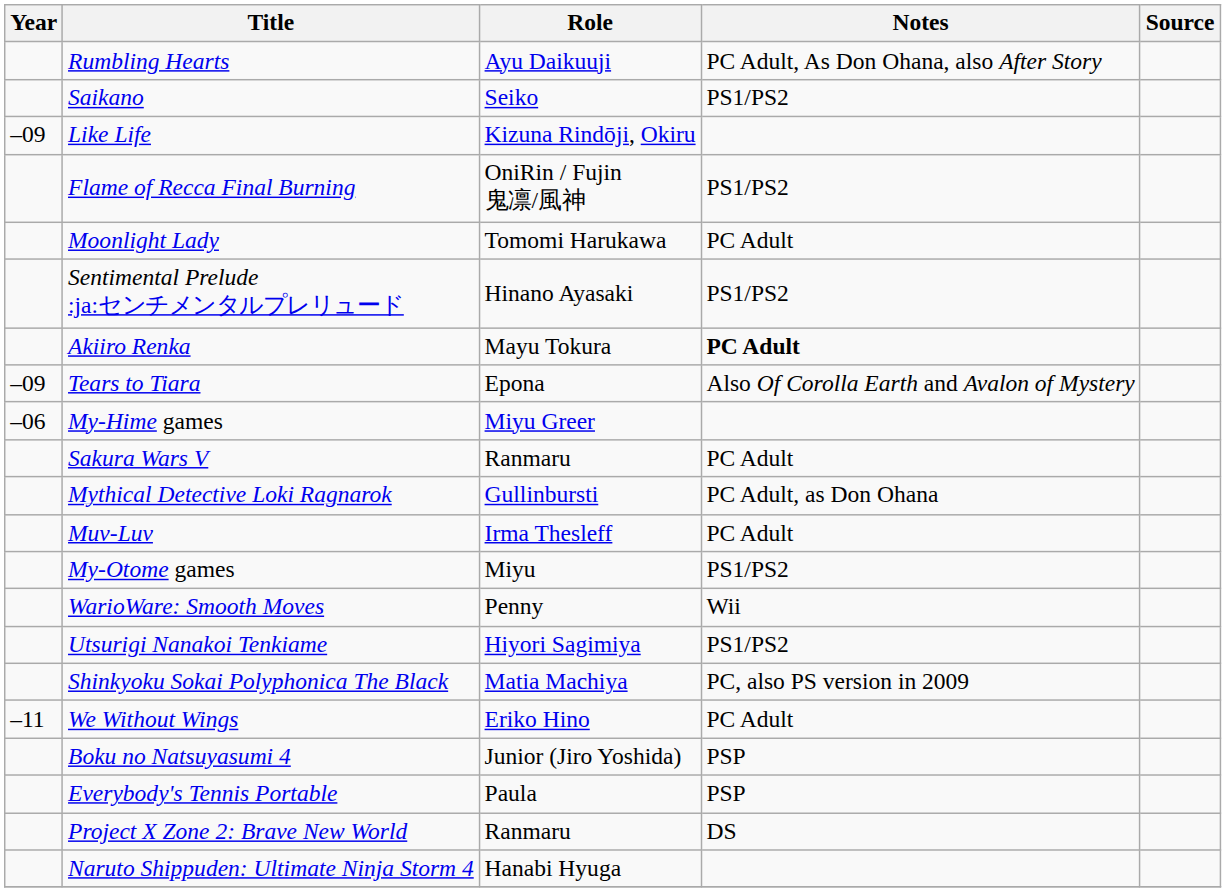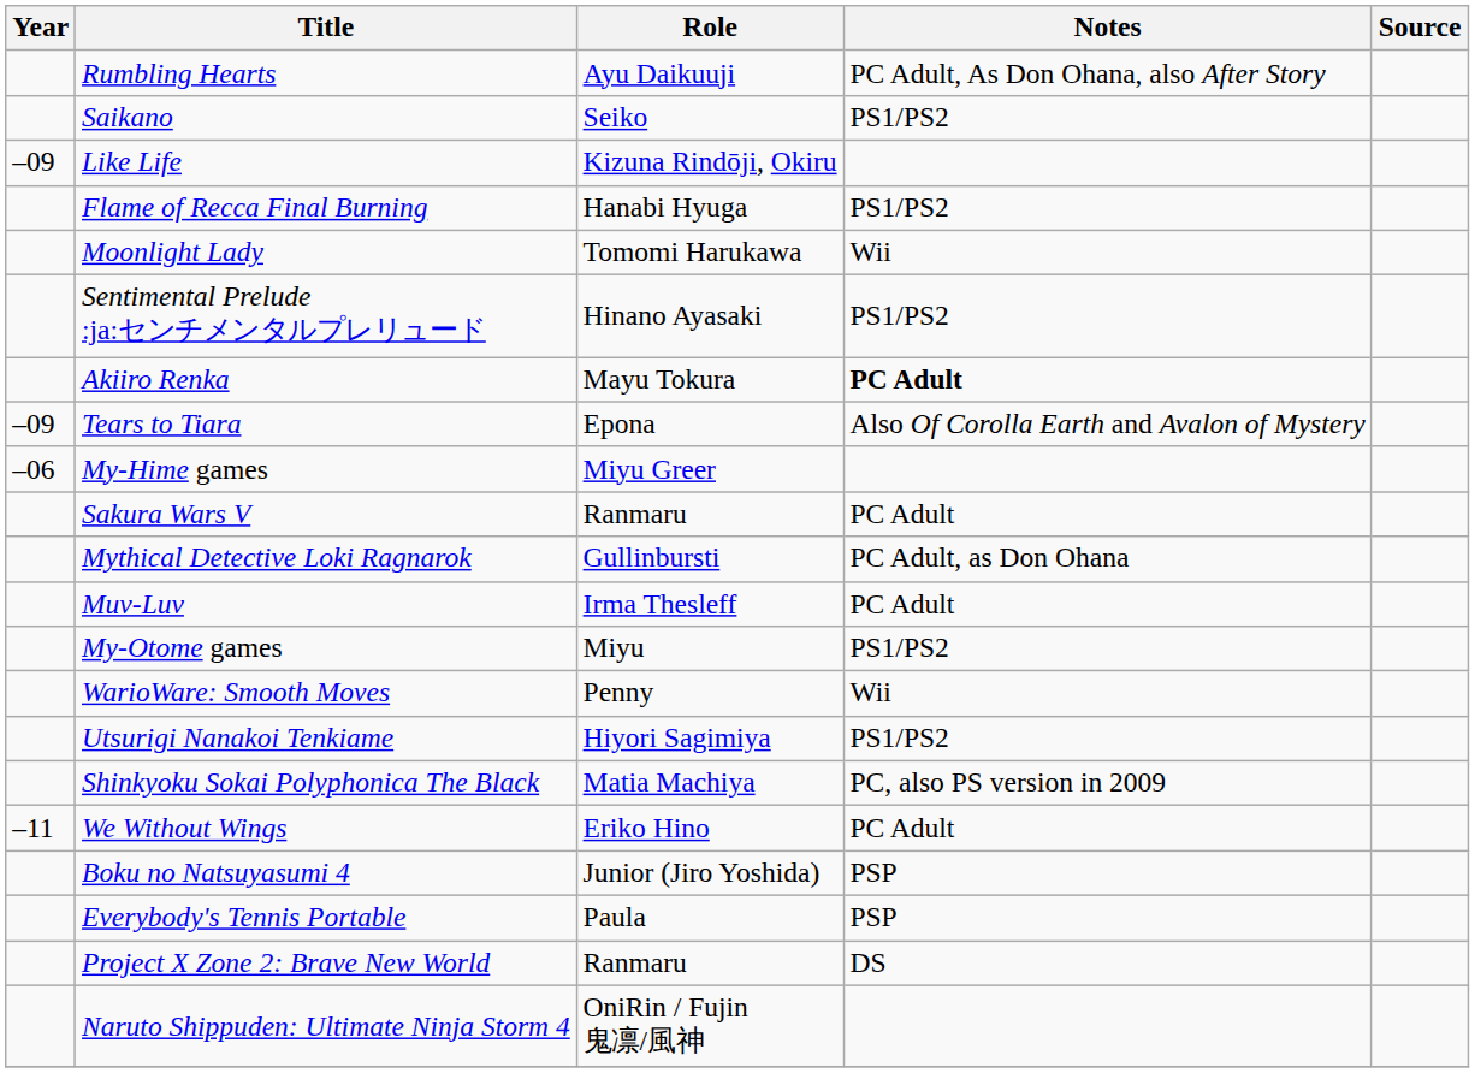Flame of Recca Final Burning | Role: OniRin / Fujin 鬼凛/風神 -> Hanabi Hyuga
Moonlight Lady | Notes: PC Adult -> Wii
Naruto Shippuden: Ultimate Ninja Storm 4 | Role: Hanabi Hyuga -> OniRin / Fujin 鬼凛/風神
